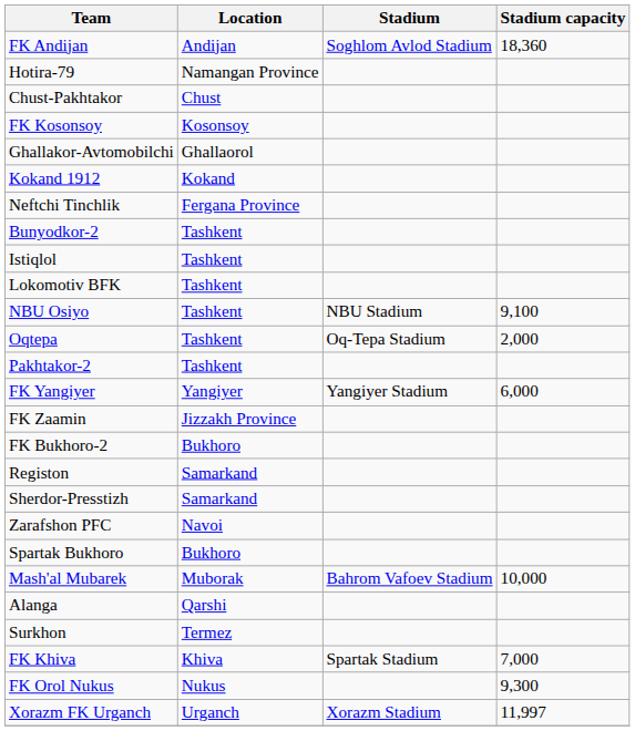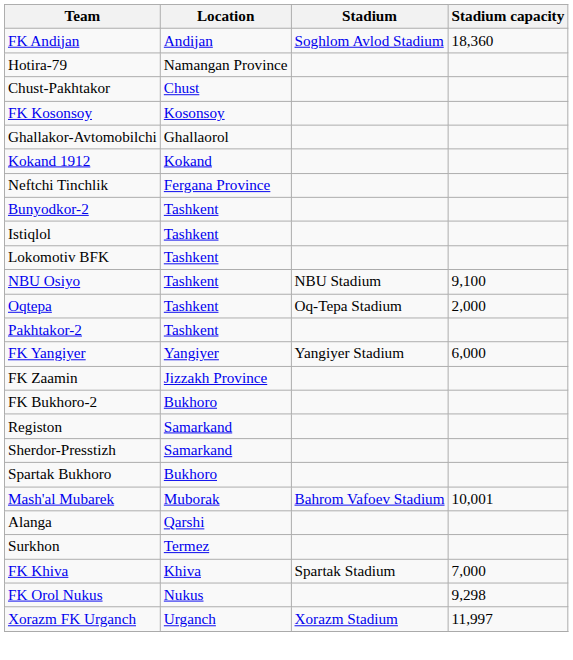- row: Zarafshon PFC | Navoi
Mash'al Mubarek | Stadium capacity: 10,000 -> 10,001
FK Orol Nukus | Stadium capacity: 9,300 -> 9,298
